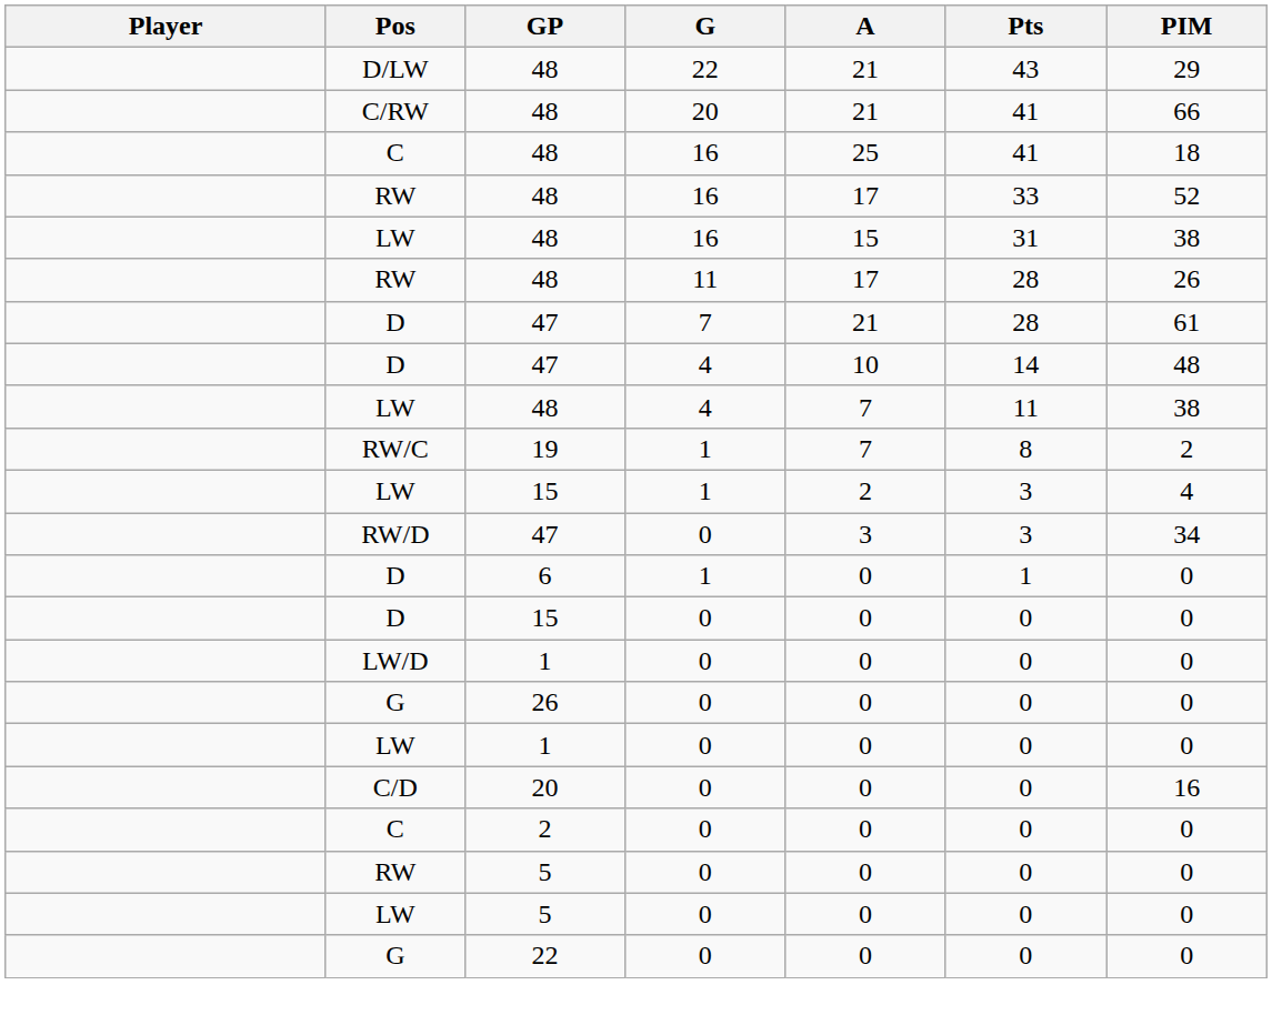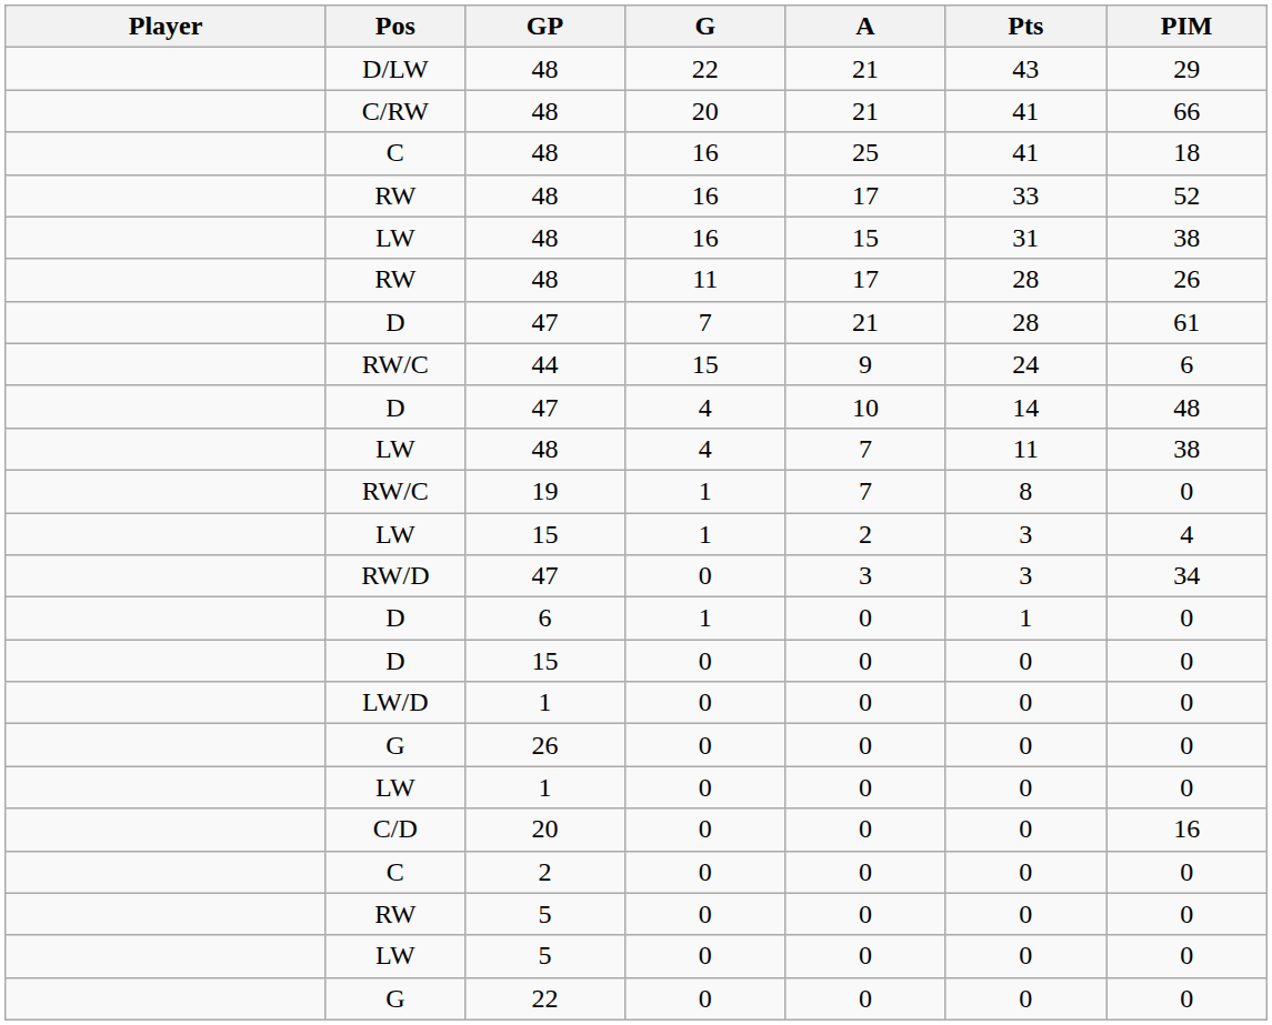+ row: RW/C | 44 | 15 | 9 | 24 | 6
19 | PIM: 2 -> 0
